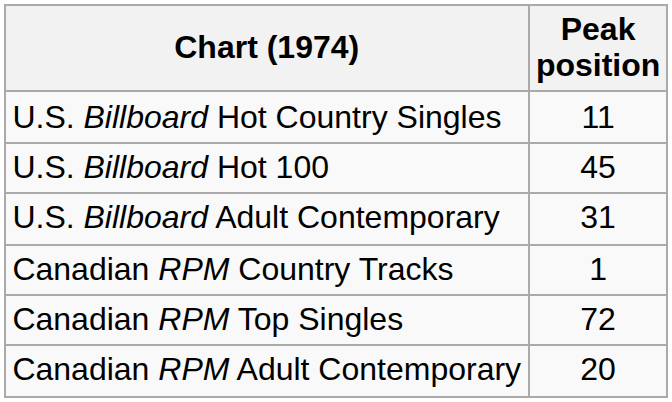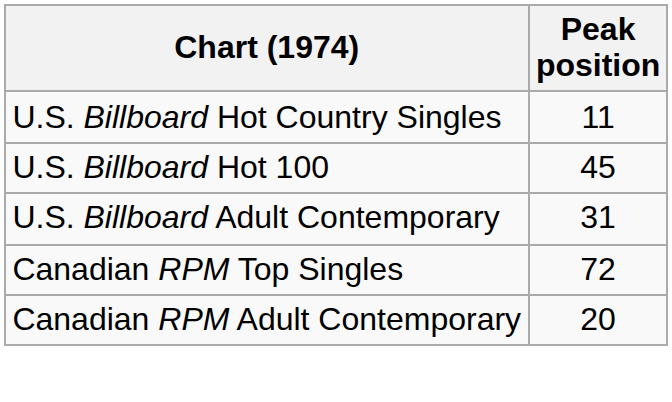- row: Canadian RPM Country Tracks | 1
